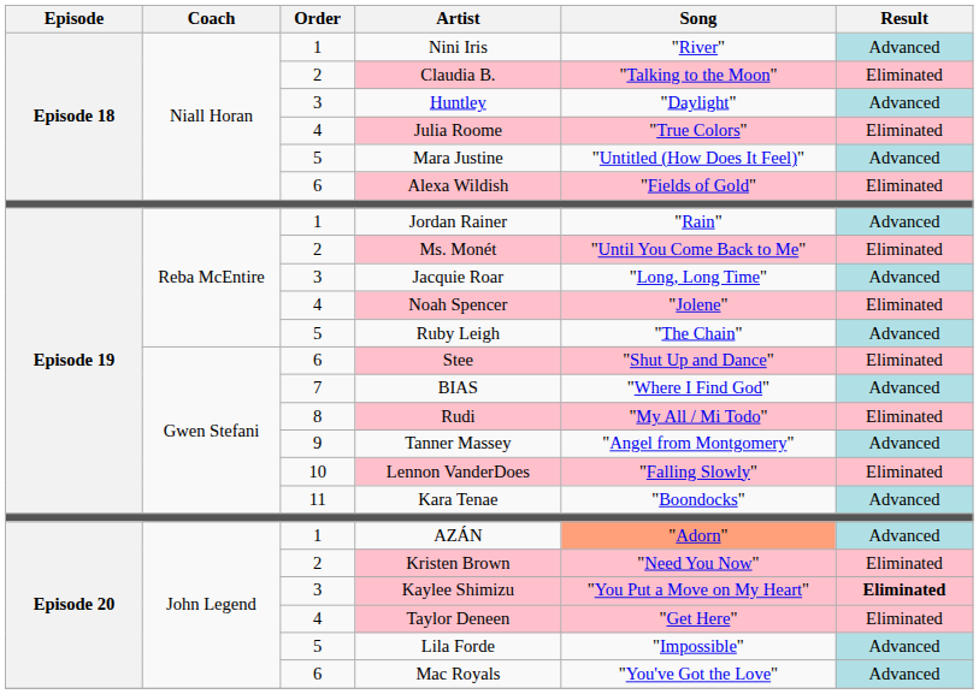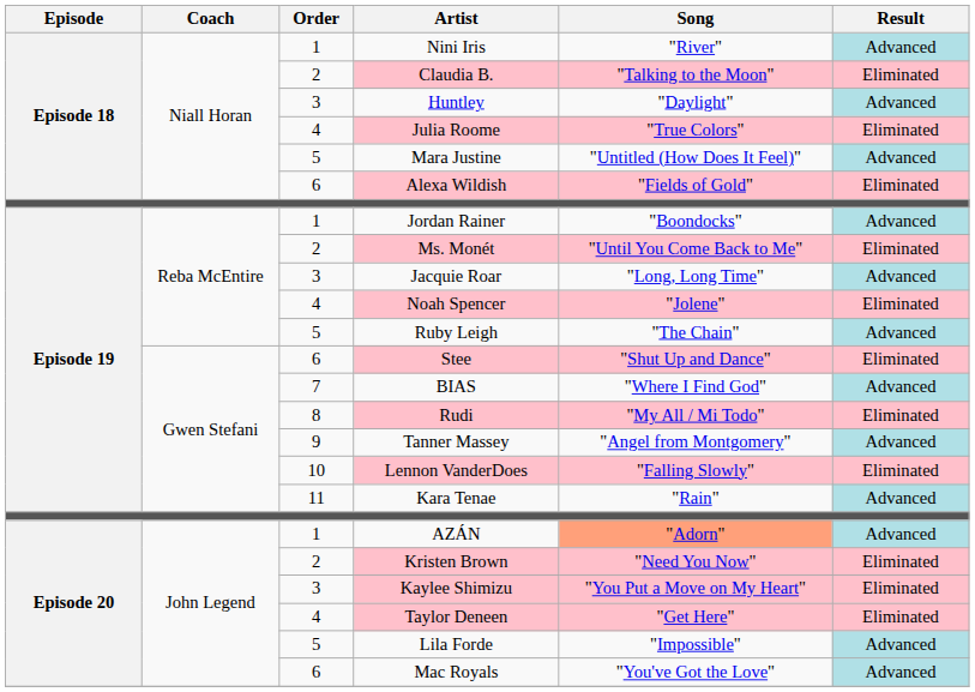Jordan Rainer | Song: "Rain" -> "Boondocks"
Kara Tenae | Song: "Boondocks" -> "Rain"
Kaylee Shimizu | Result: bold -> normal
